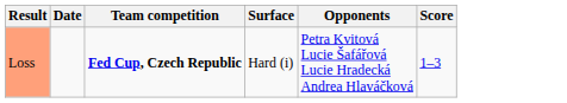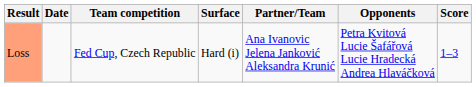+ column: Partner/Team | Ana Ivanovic Jelena Janković Aleksandra Krunić
Loss | Team competition: bold -> normal
